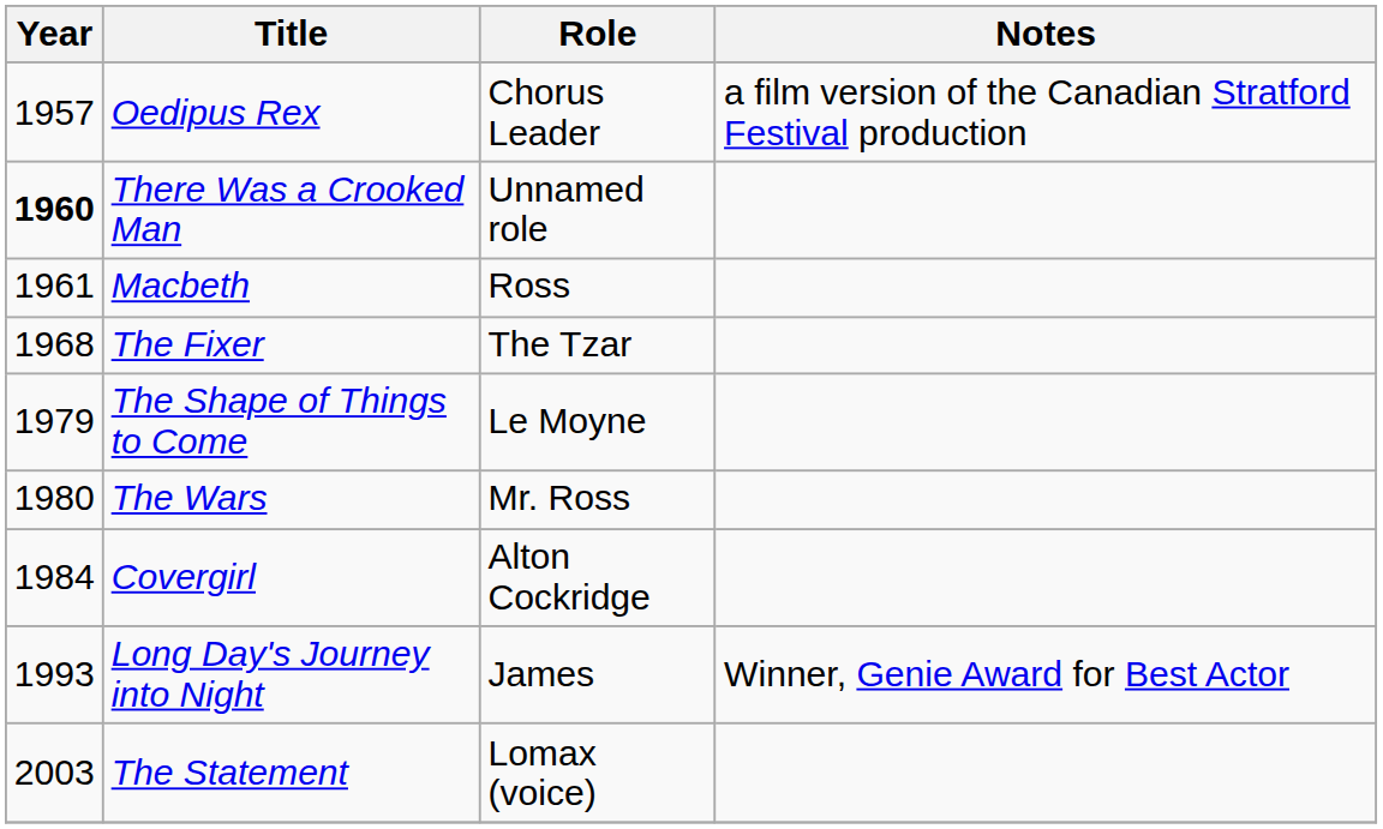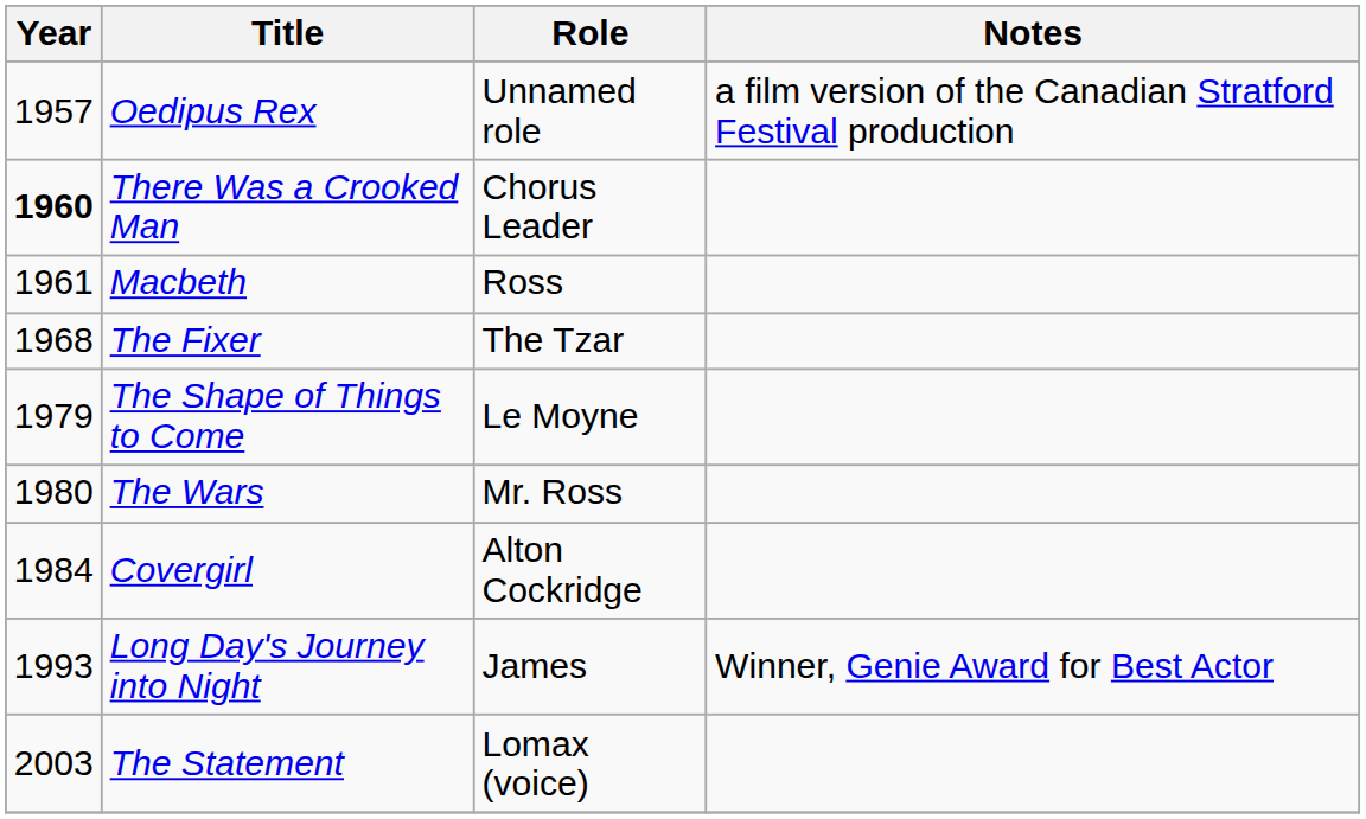Oedipus Rex | Role: Chorus Leader -> Unnamed role
There Was a Crooked Man | Role: Unnamed role -> Chorus Leader
